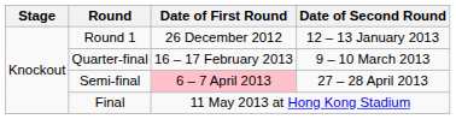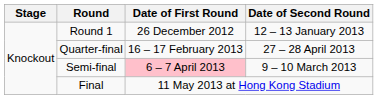Quarter-final | Date of Second Round: 9 – 10 March 2013 -> 27 – 28 April 2013
Semi-final | Date of Second Round: 27 – 28 April 2013 -> 9 – 10 March 2013
